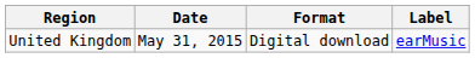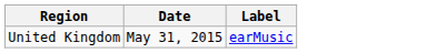- column: Format | Digital download
